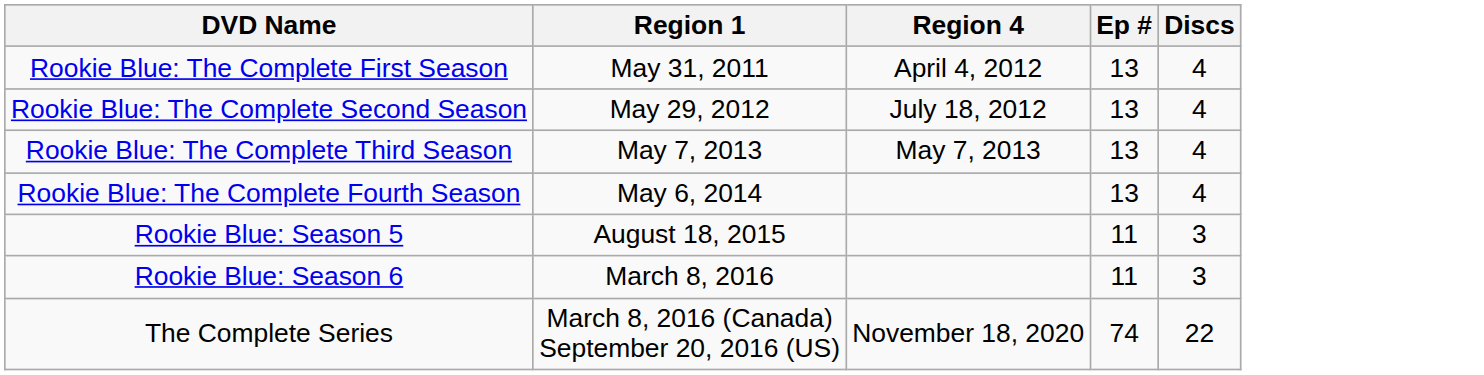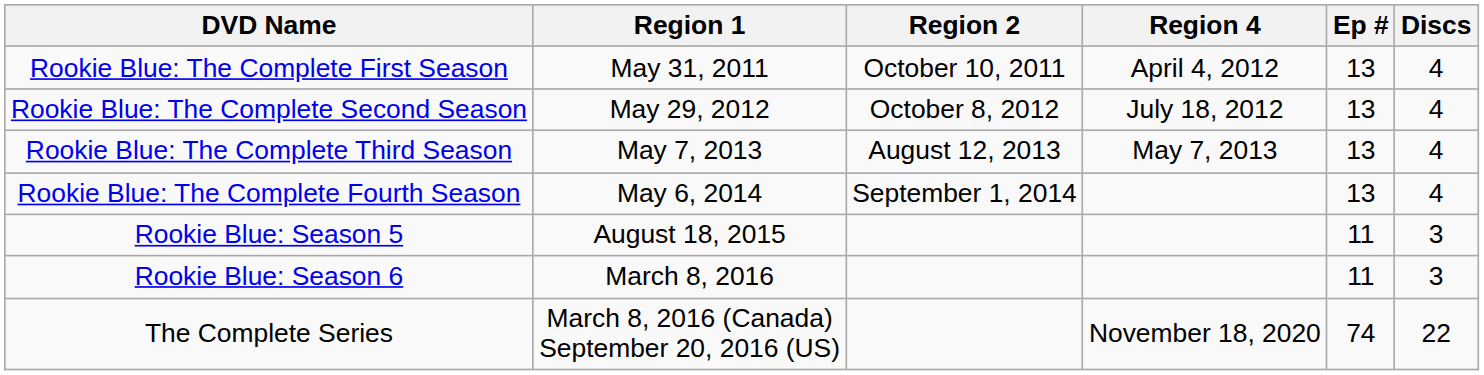+ column: Region 2 | October 10, 2011 | October 8, 2012 | August 12, 2013 | September 1, 2014
